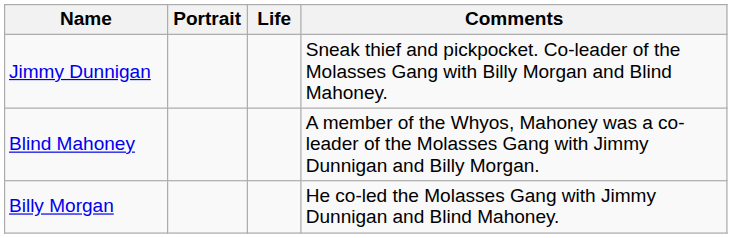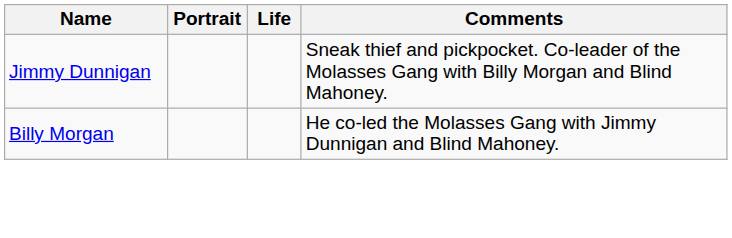- row: Blind Mahoney | A member of the Whyos, Mahoney was a co-leader of the Molasses Gang with Jimmy Dunnigan and Billy Morgan.
